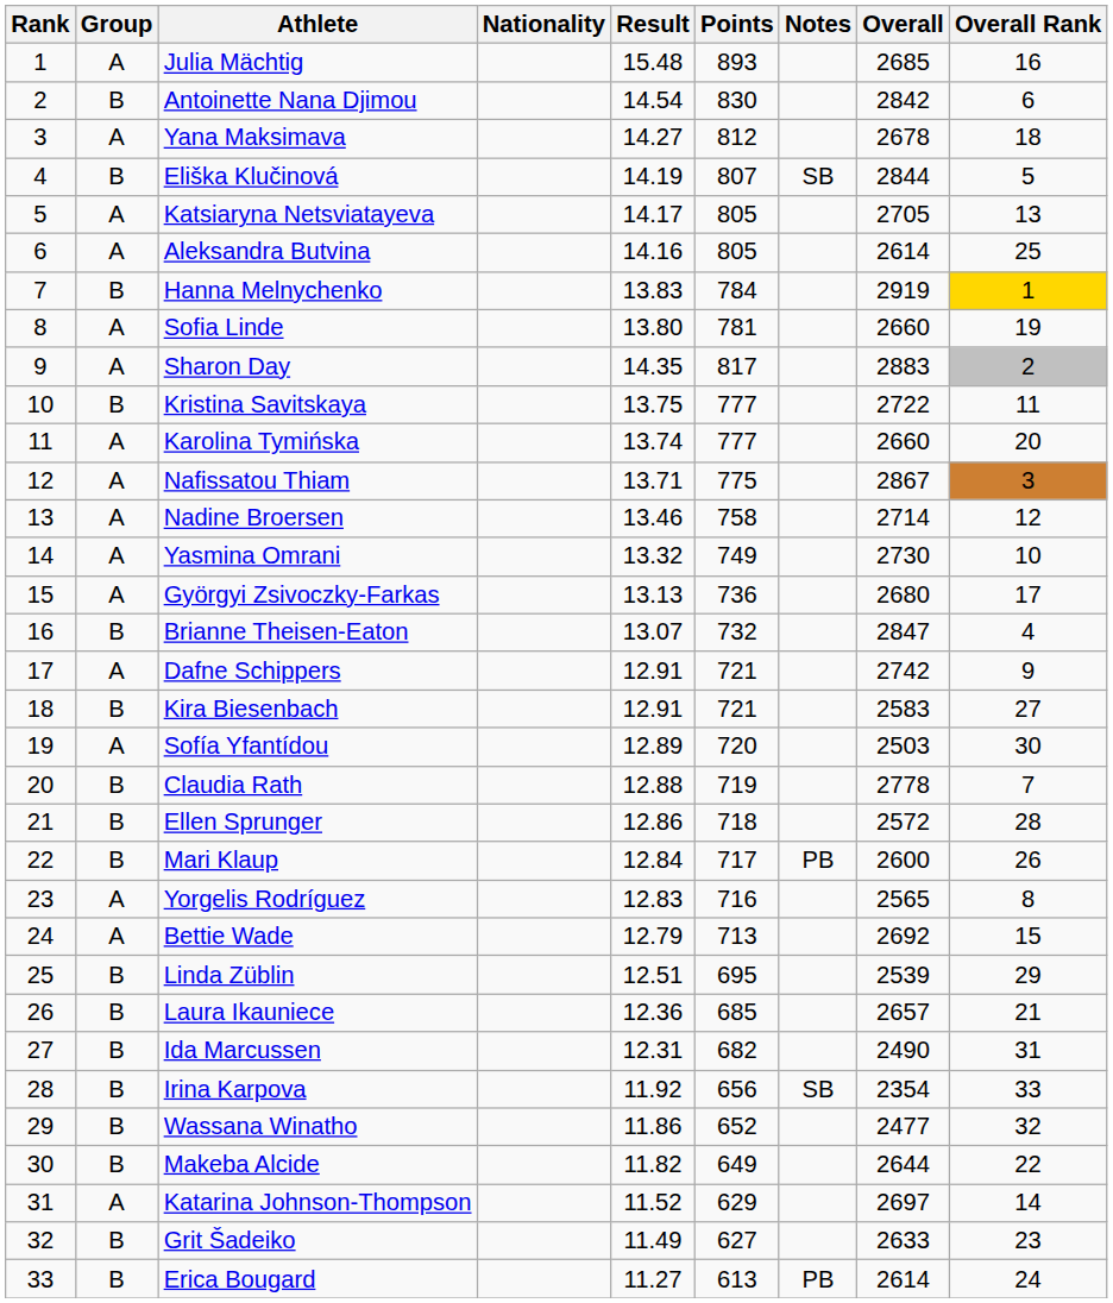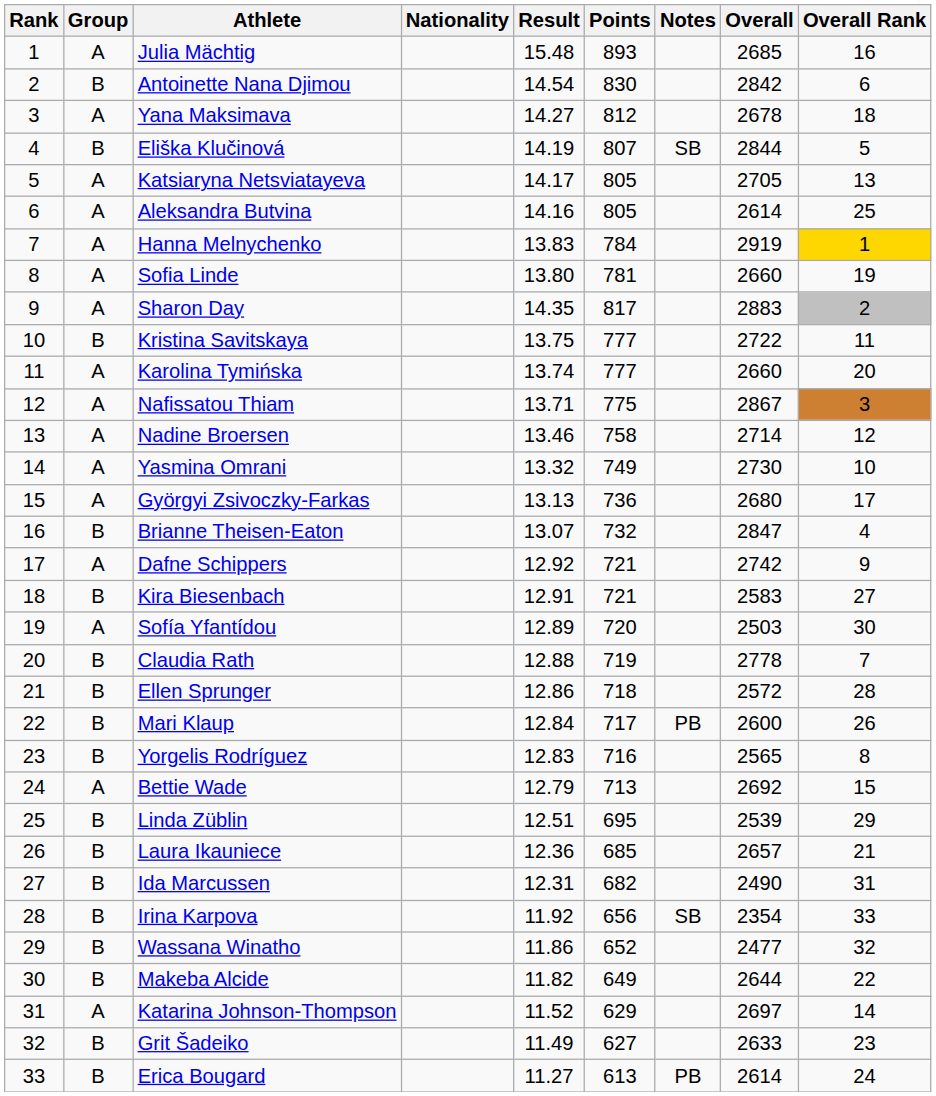Hanna Melnychenko | Group: B -> A
Dafne Schippers | Result: 12.91 -> 12.92
Yorgelis Rodríguez | Group: A -> B
